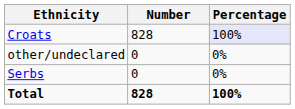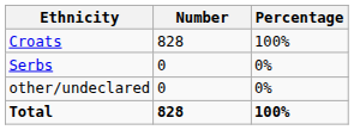Croats | Percentage: lavender background -> no background
rows swapped: Serbs <-> other/undeclared
